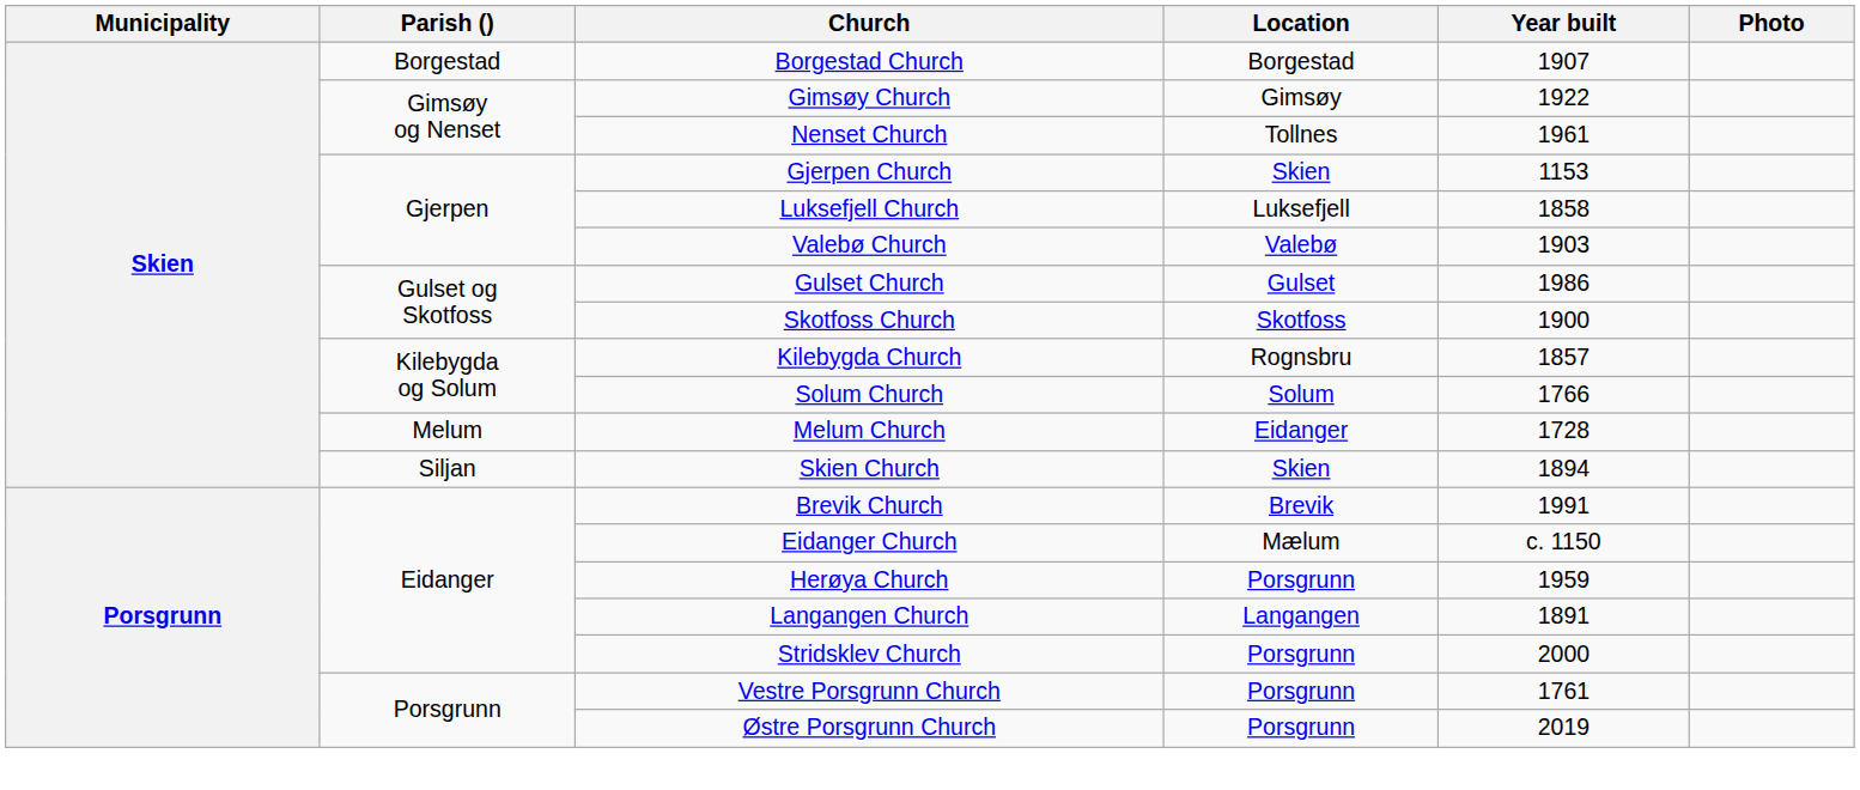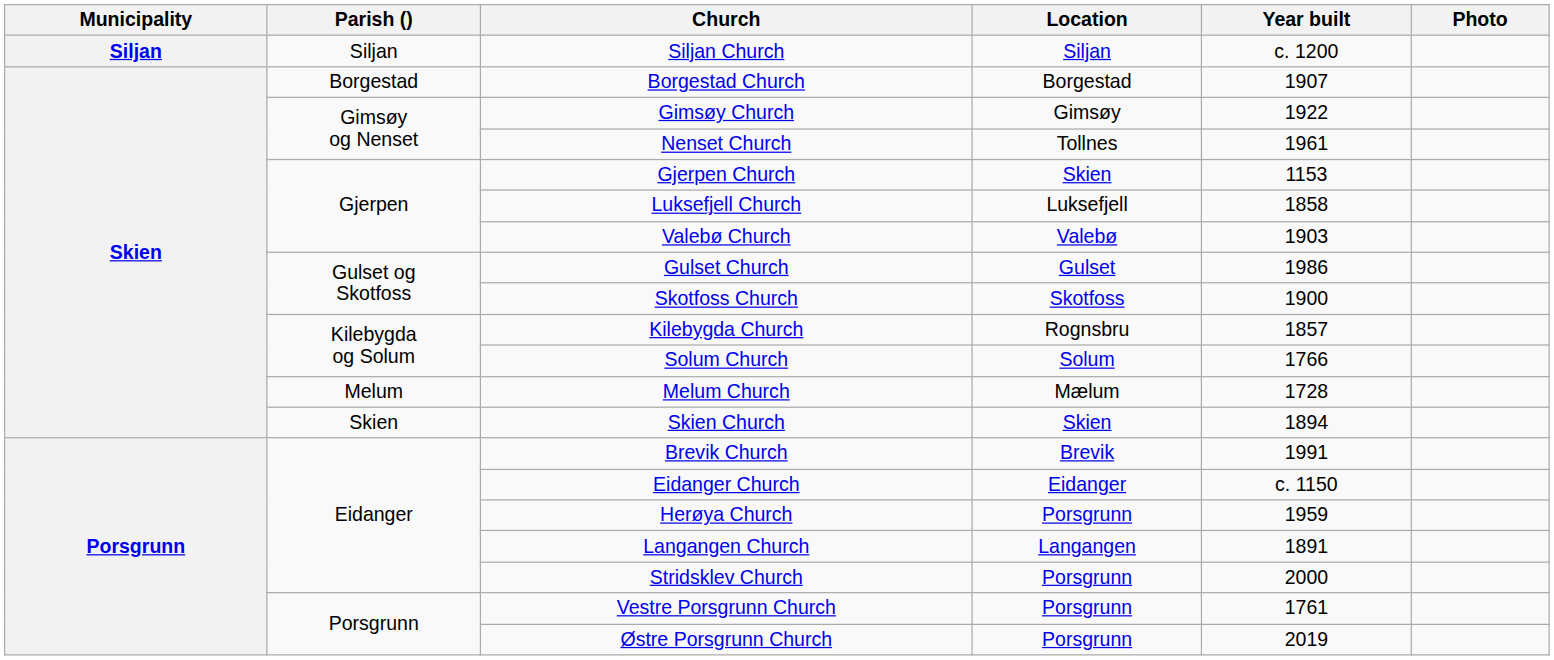+ row: Siljan | Siljan | Siljan Church | Siljan | c. 1200
Melum Church | Location: Eidanger -> Mælum
Skien Church | Parish (): Siljan -> Skien
Eidanger Church | Location: Mælum -> Eidanger
